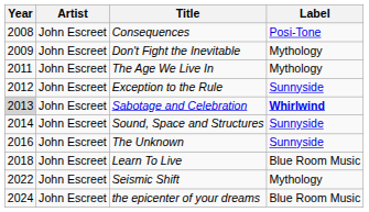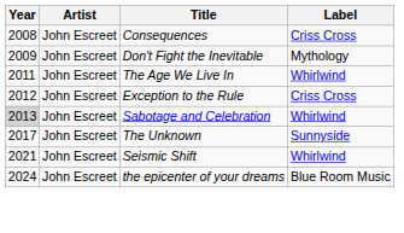Consequences | Label: Posi-Tone -> Criss Cross
The Age We Live In | Label: Mythology -> Whirlwind
Exception to the Rule | Label: Sunnyside -> Criss Cross
Sabotage and Celebration | Label: bold -> normal
- row: 2014 | John Escreet | Sound, Space and Structures | Sunnyside
The Unknown | Year: 2016 -> 2017
- row: 2018 | John Escreet | Learn To Live | Blue Room Music
Seismic Shift | Year: 2022 -> 2021
Seismic Shift | Label: Mythology -> Whirlwind
